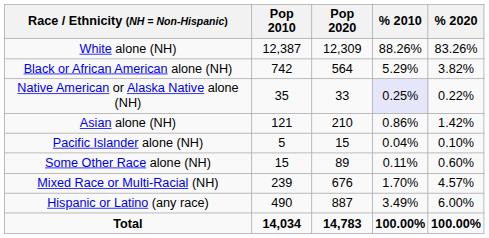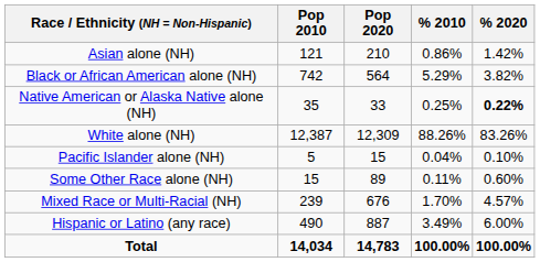rows swapped: White alone (NH) <-> Asian alone (NH)
Native American or Alaska Native alone (NH) | % 2010: lavender background -> no background
Native American or Alaska Native alone (NH) | % 2020: normal -> bold
